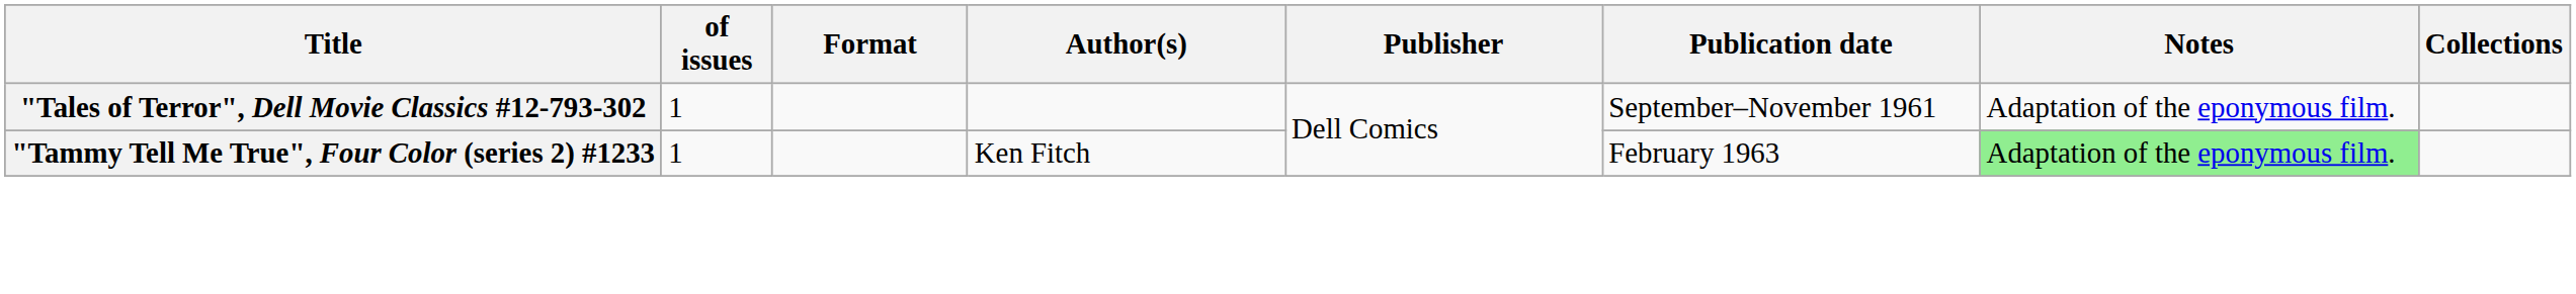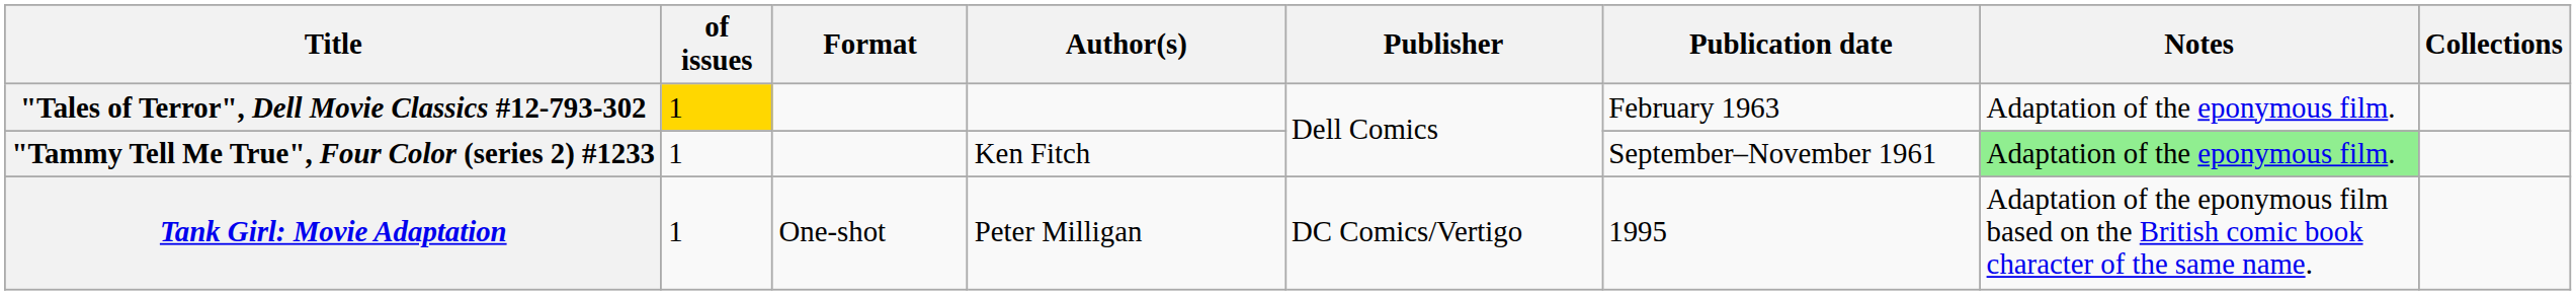"Tales of Terror", Dell Movie Classics #12-793-302 | of issues: no background -> gold background
"Tales of Terror", Dell Movie Classics #12-793-302 | Publication date: September–November 1961 -> February 1963
"Tammy Tell Me True", Four Color (series 2) #1233 | Publication date: February 1963 -> September–November 1961
+ row: Tank Girl: Movie Adaptation | 1 | One-shot | Peter Milligan | DC Comics/Vertigo | 1995 | Adaptation of the eponymous film based on the British comic book character of the same name.
